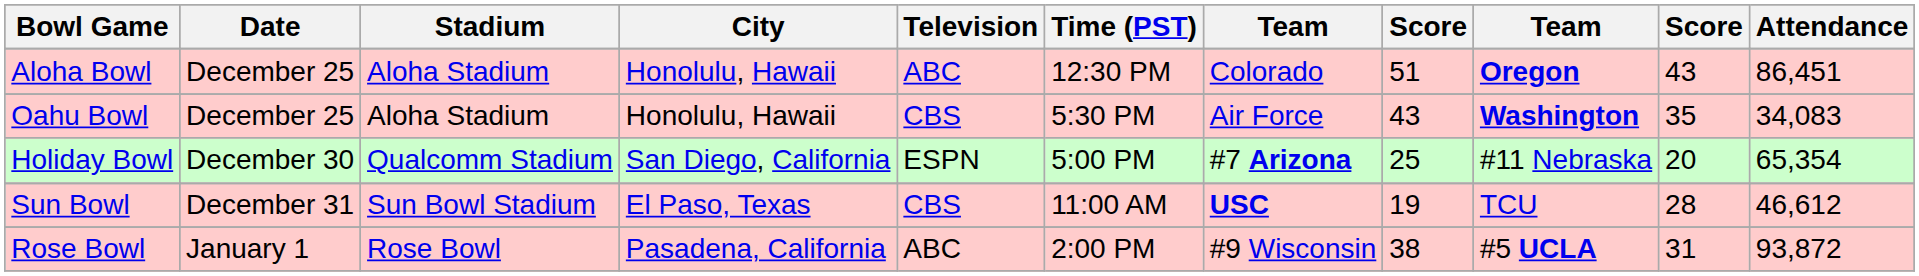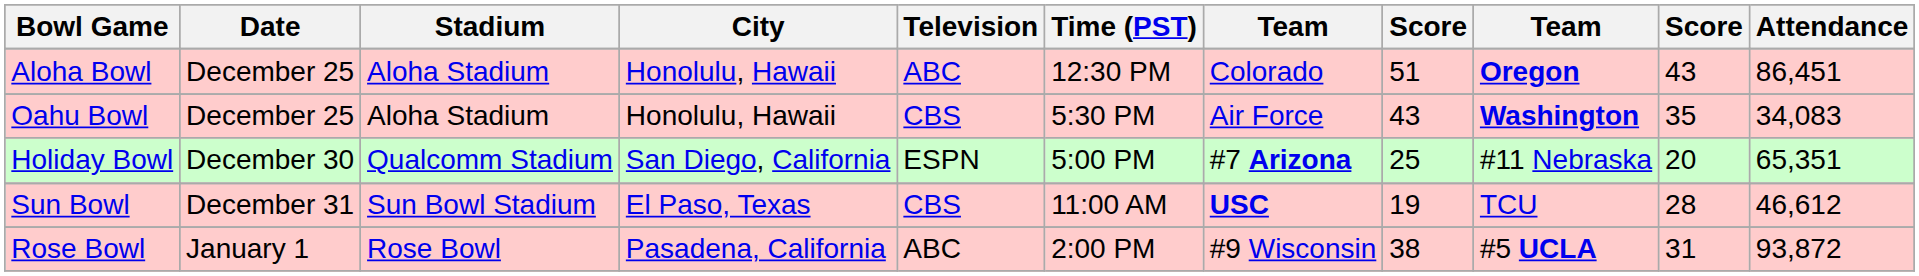Holiday Bowl | Attendance: 65,354 -> 65,351
